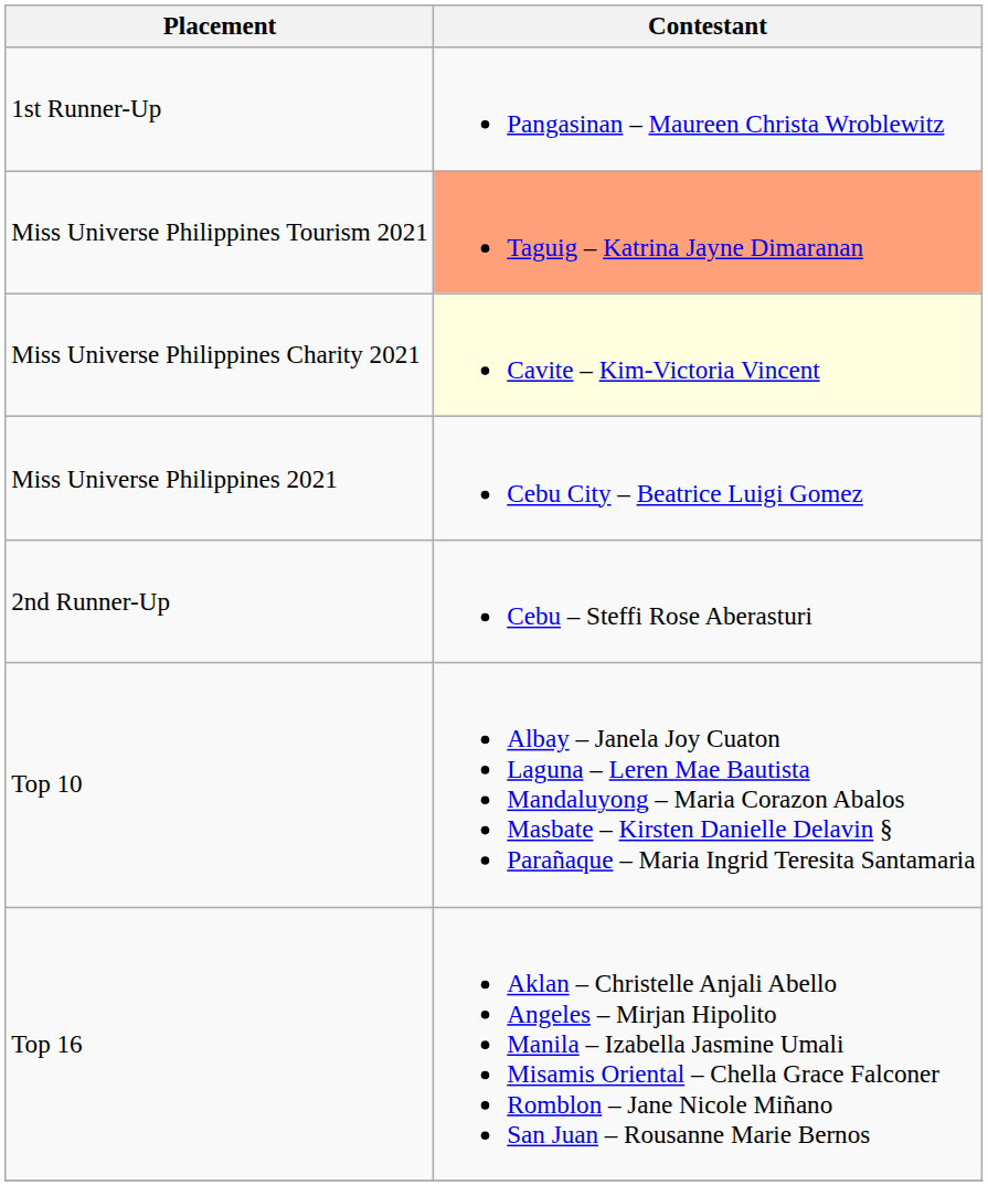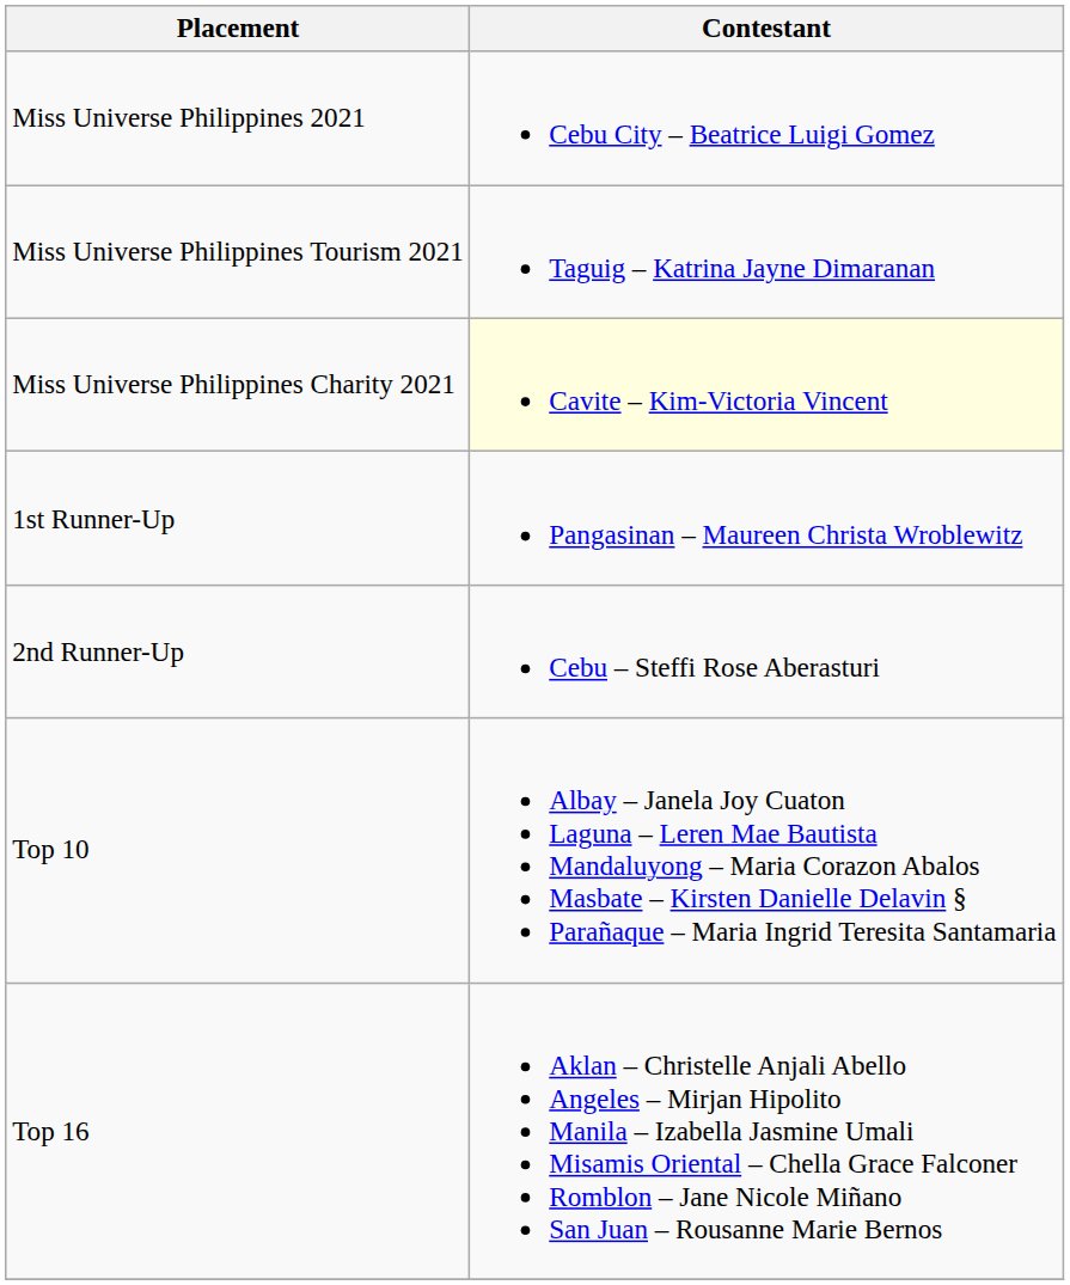rows swapped: Miss Universe Philippines 2021 <-> 1st Runner-Up
Miss Universe Philippines Tourism 2021 | Contestant: lightsalmon background -> no background
